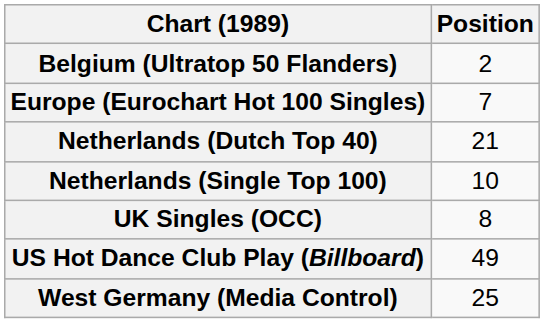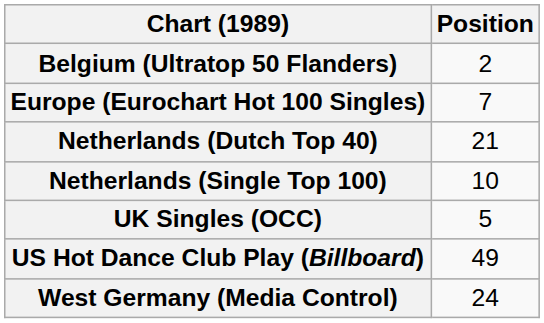UK Singles (OCC) | Position: 8 -> 5
West Germany (Media Control) | Position: 25 -> 24
